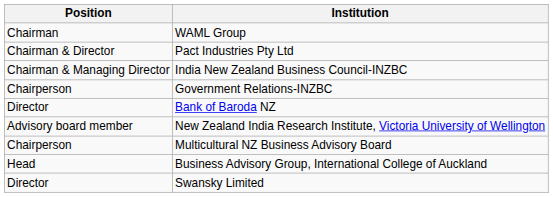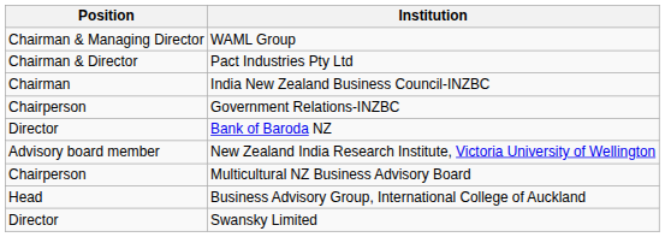WAML Group | Position: Chairman -> Chairman & Managing Director
India New Zealand Business Council-INZBC | Position: Chairman & Managing Director -> Chairman
